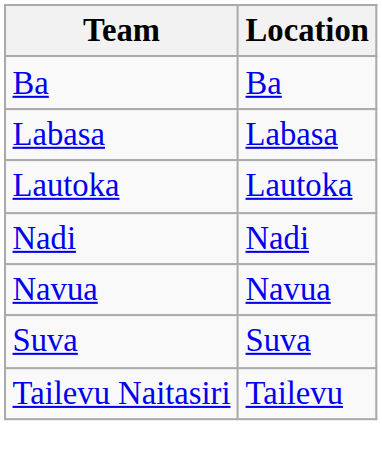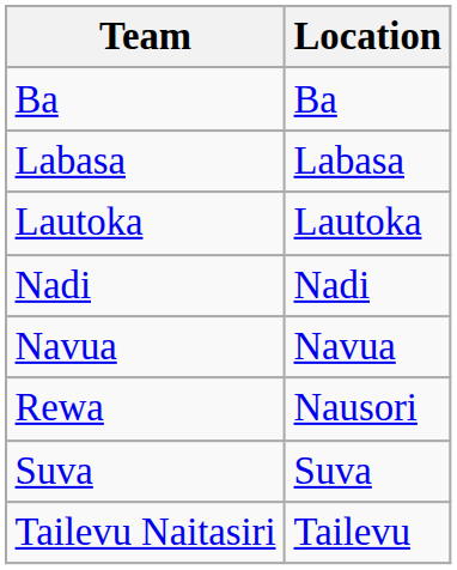+ row: Rewa | Nausori
